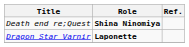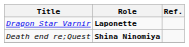rows swapped: Death end re;Quest <-> Dragon Star Varnir
